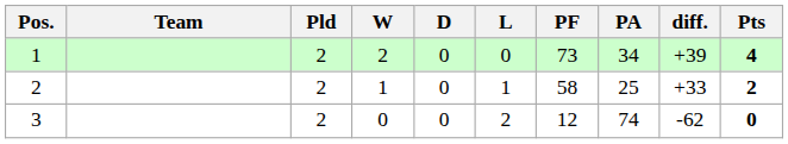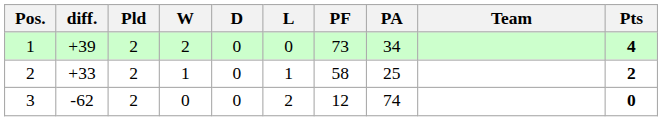columns swapped: Team <-> diff.
